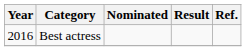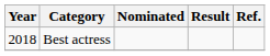Best actress | Year: 2016 -> 2018
